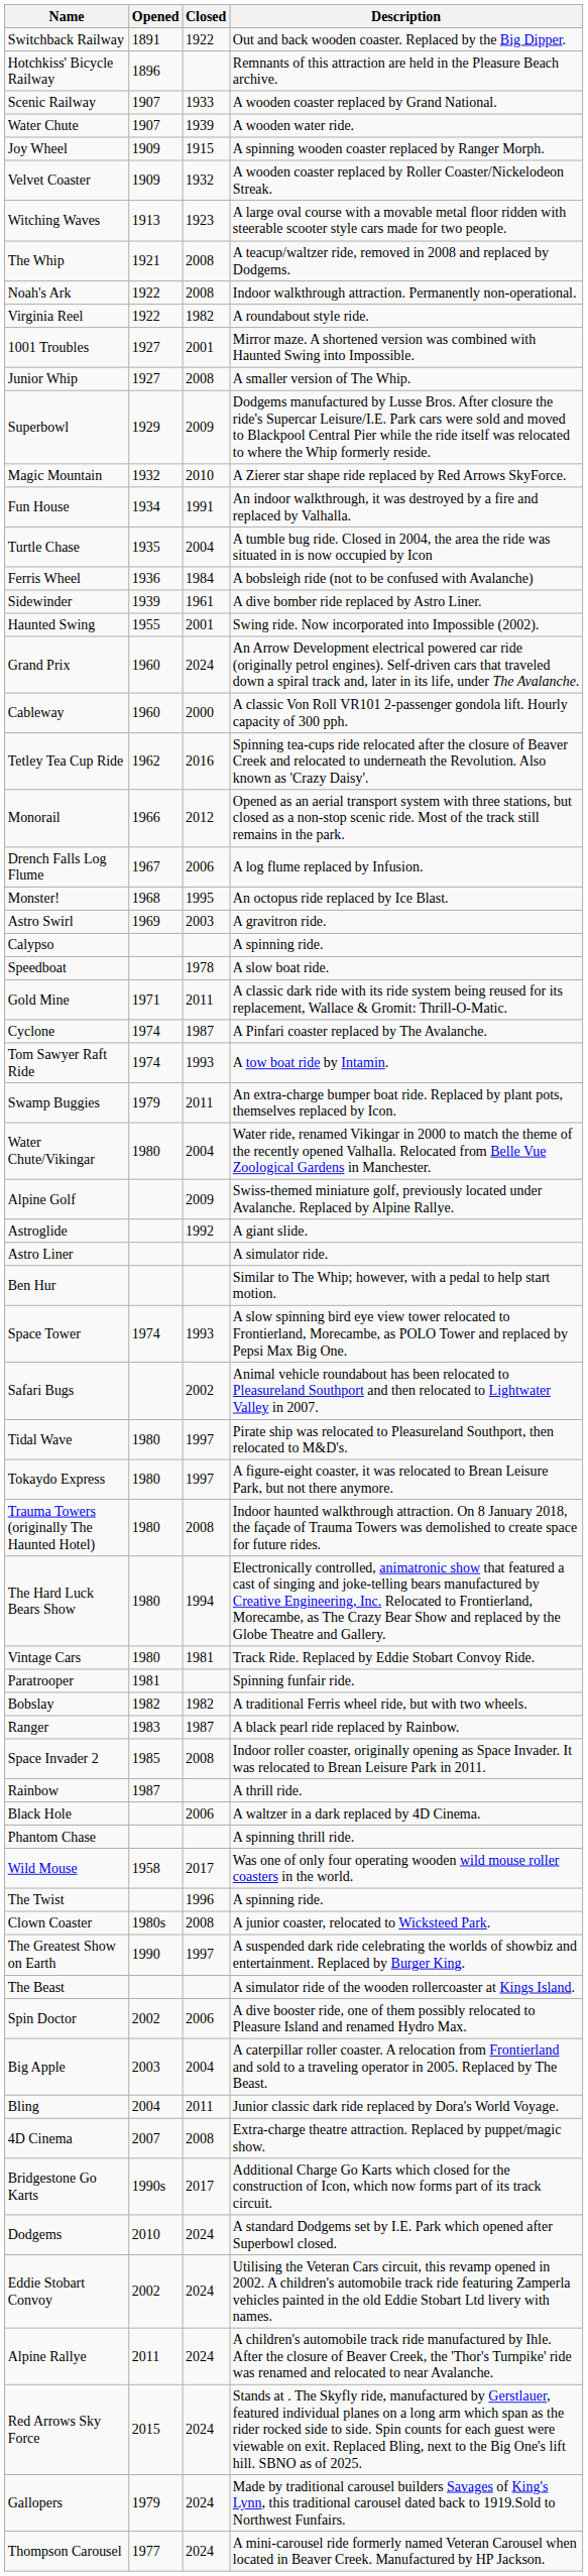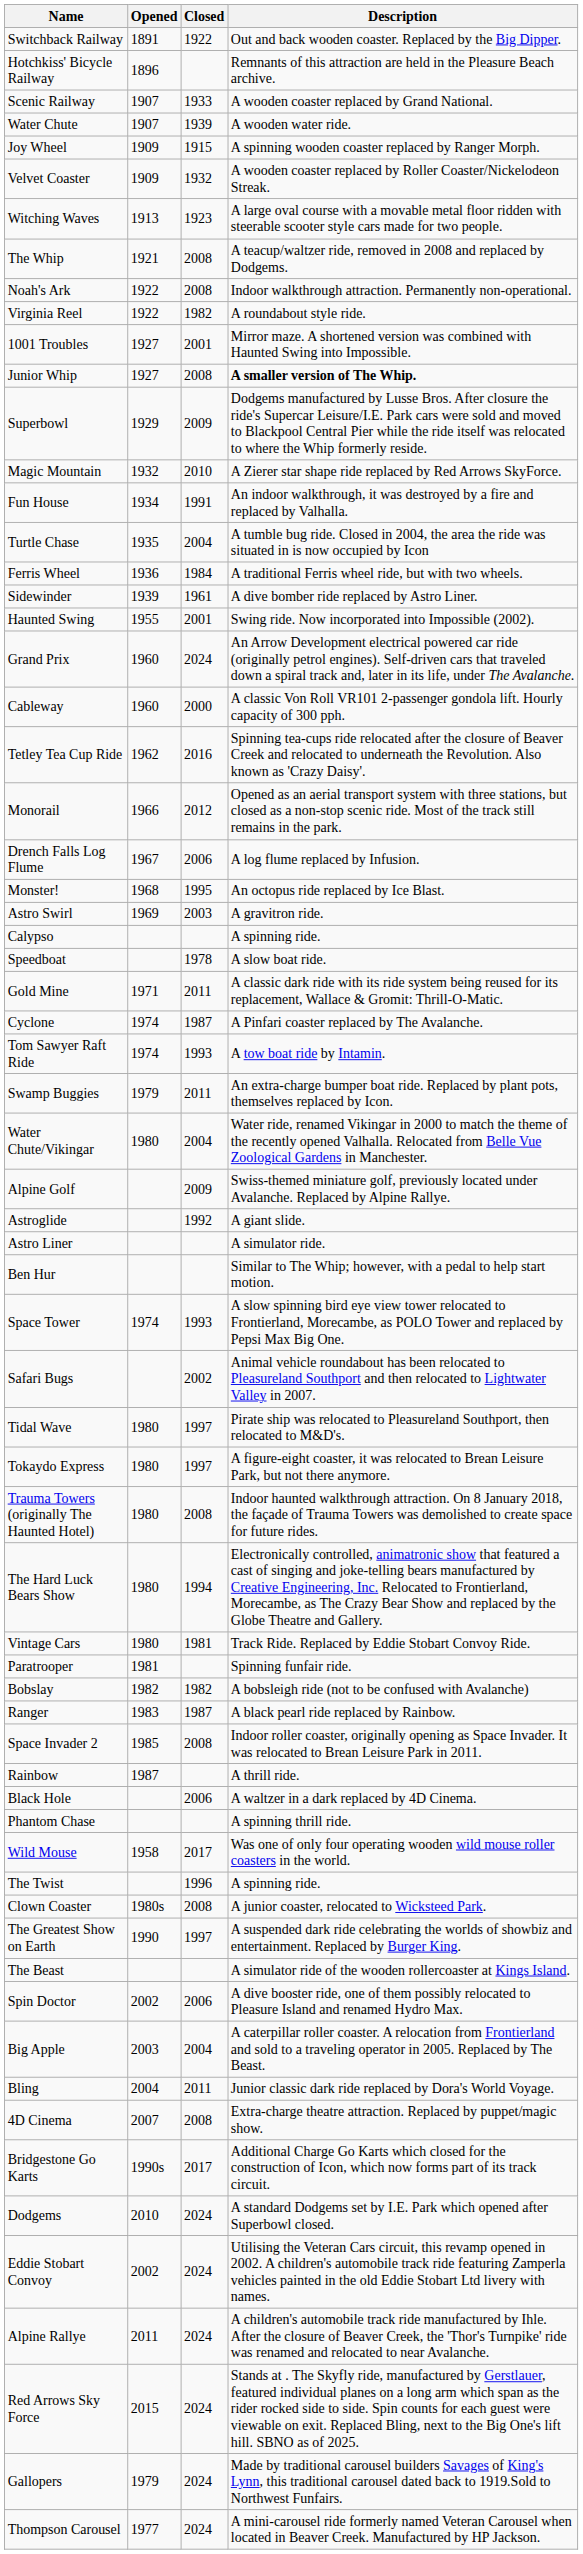Junior Whip | Description: normal -> bold
Ferris Wheel | Description: A bobsleigh ride (not to be confused with Avalanche) -> A traditional Ferris wheel ride, but with two wheels.
Bobslay | Description: A traditional Ferris wheel ride, but with two wheels. -> A bobsleigh ride (not to be confused with Avalanche)
